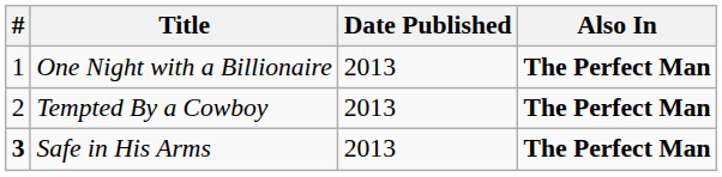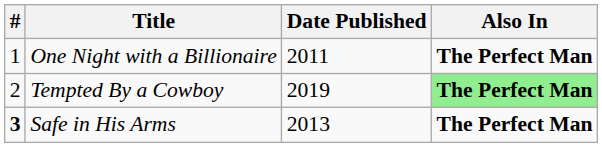One Night with a Billionaire | Date Published: 2013 -> 2011
Tempted By a Cowboy | Date Published: 2013 -> 2019
Tempted By a Cowboy | Also In: no background -> lightgreen background
